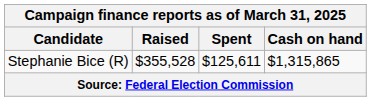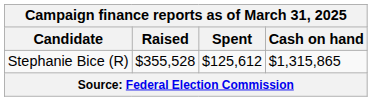Stephanie Bice (R) | Spent: $125,611 -> $125,612
